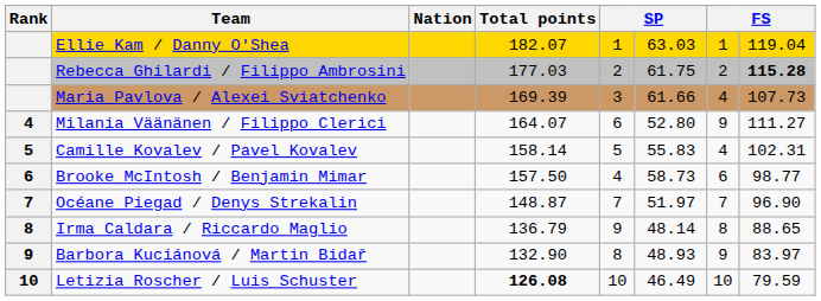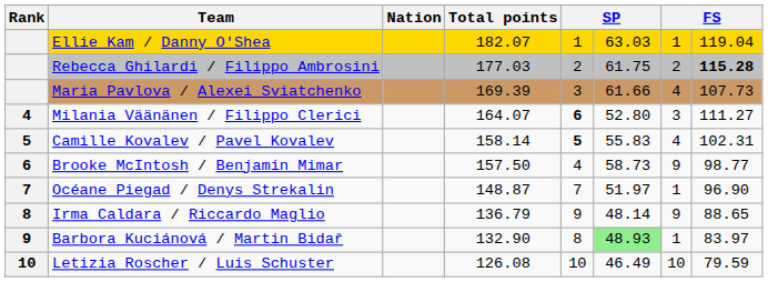Milania Väänänen / Filippo Clerici | column 5: normal -> bold
Milania Väänänen / Filippo Clerici | column 7: 9 -> 3
Camille Kovalev / Pavel Kovalev | column 5: normal -> bold
Brooke McIntosh / Benjamin Mimar | column 7: 6 -> 9
Océane Piegad / Denys Strekalin | column 7: 7 -> 1
Irma Caldara / Riccardo Maglio | column 7: 8 -> 9
Barbora Kuciánová / Martin Bidař | column 6: no background -> lightgreen background
Barbora Kuciánová / Martin Bidař | column 7: 9 -> 1
Letizia Roscher / Luis Schuster | Total points: bold -> normal
